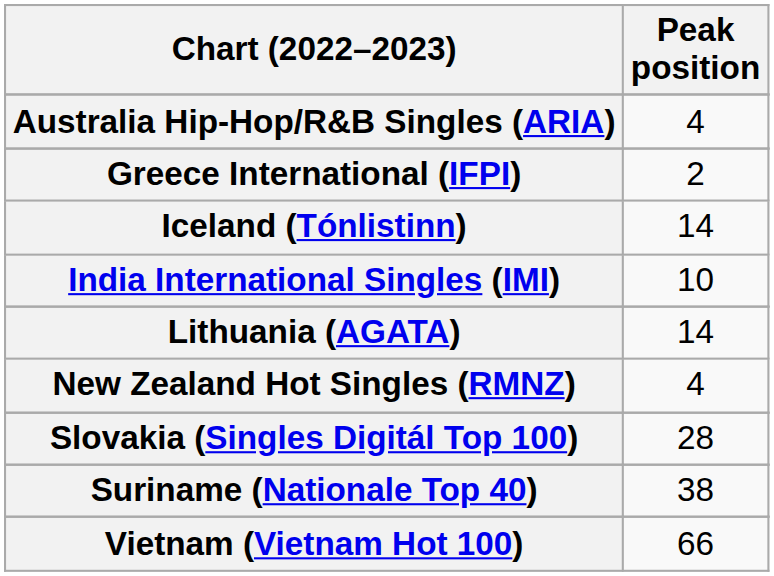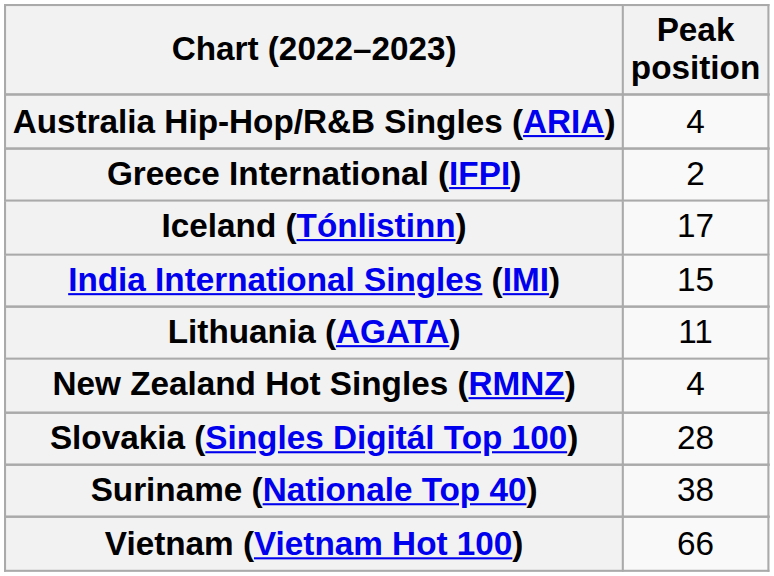Iceland (Tónlistinn) | Peak position: 14 -> 17
India International Singles (IMI) | Peak position: 10 -> 15
Lithuania (AGATA) | Peak position: 14 -> 11
